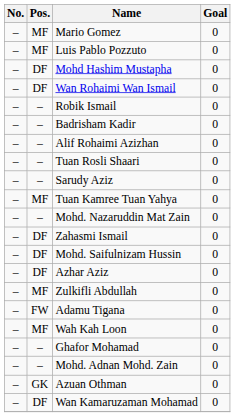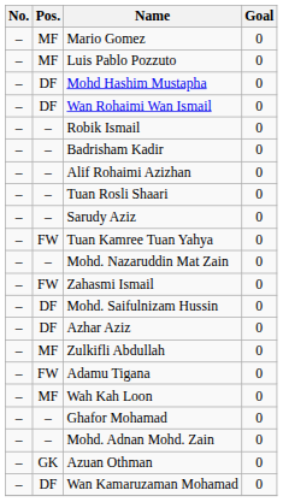Tuan Kamree Tuan Yahya | Pos.: MF -> FW
Zahasmi Ismail | Pos.: DF -> FW
